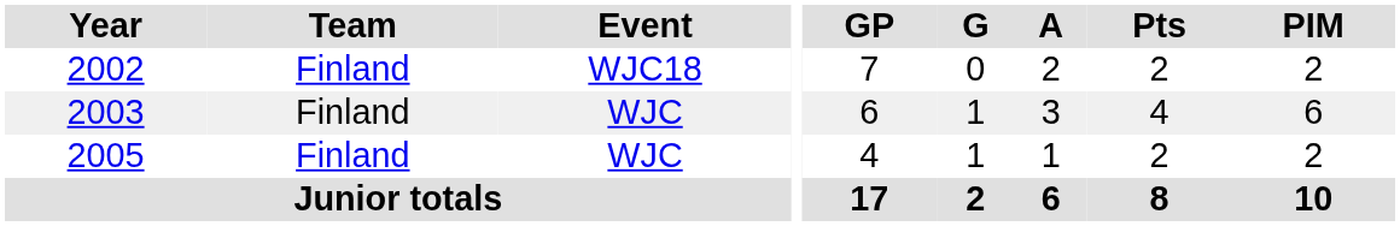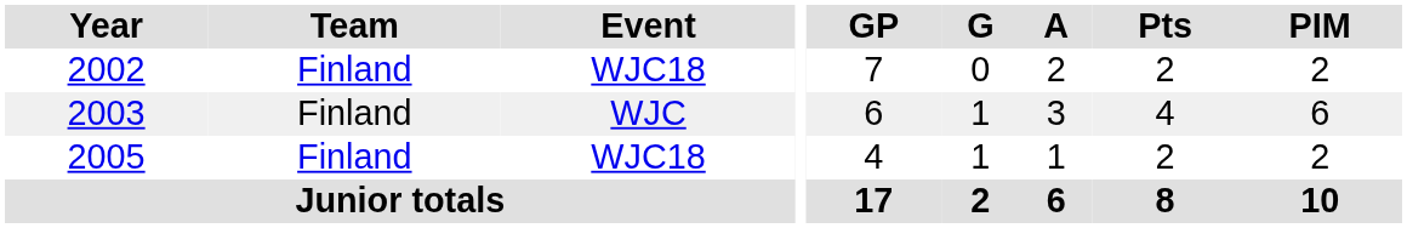2005 | Event: WJC -> WJC18
